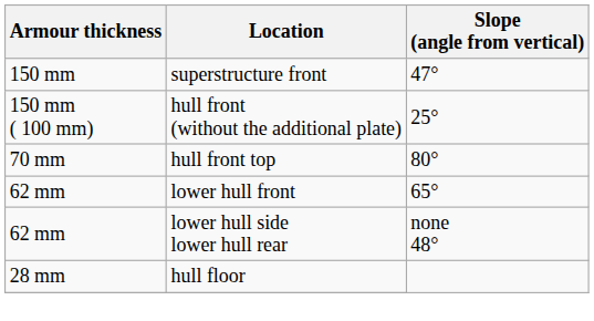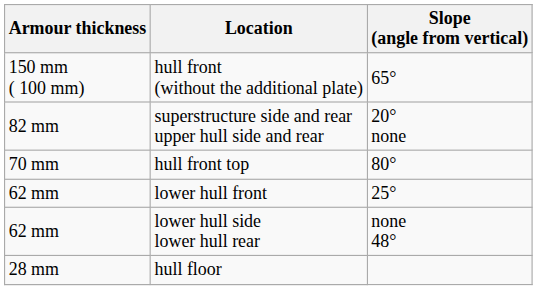- row: 150 mm | superstructure front | 47°
hull front (without the additional plate) | Slope (angle from vertical): 25° -> 65°
+ row: 82 mm | superstructure side and rear upper hull side and rear | 20° none
lower hull front | Slope (angle from vertical): 65° -> 25°
